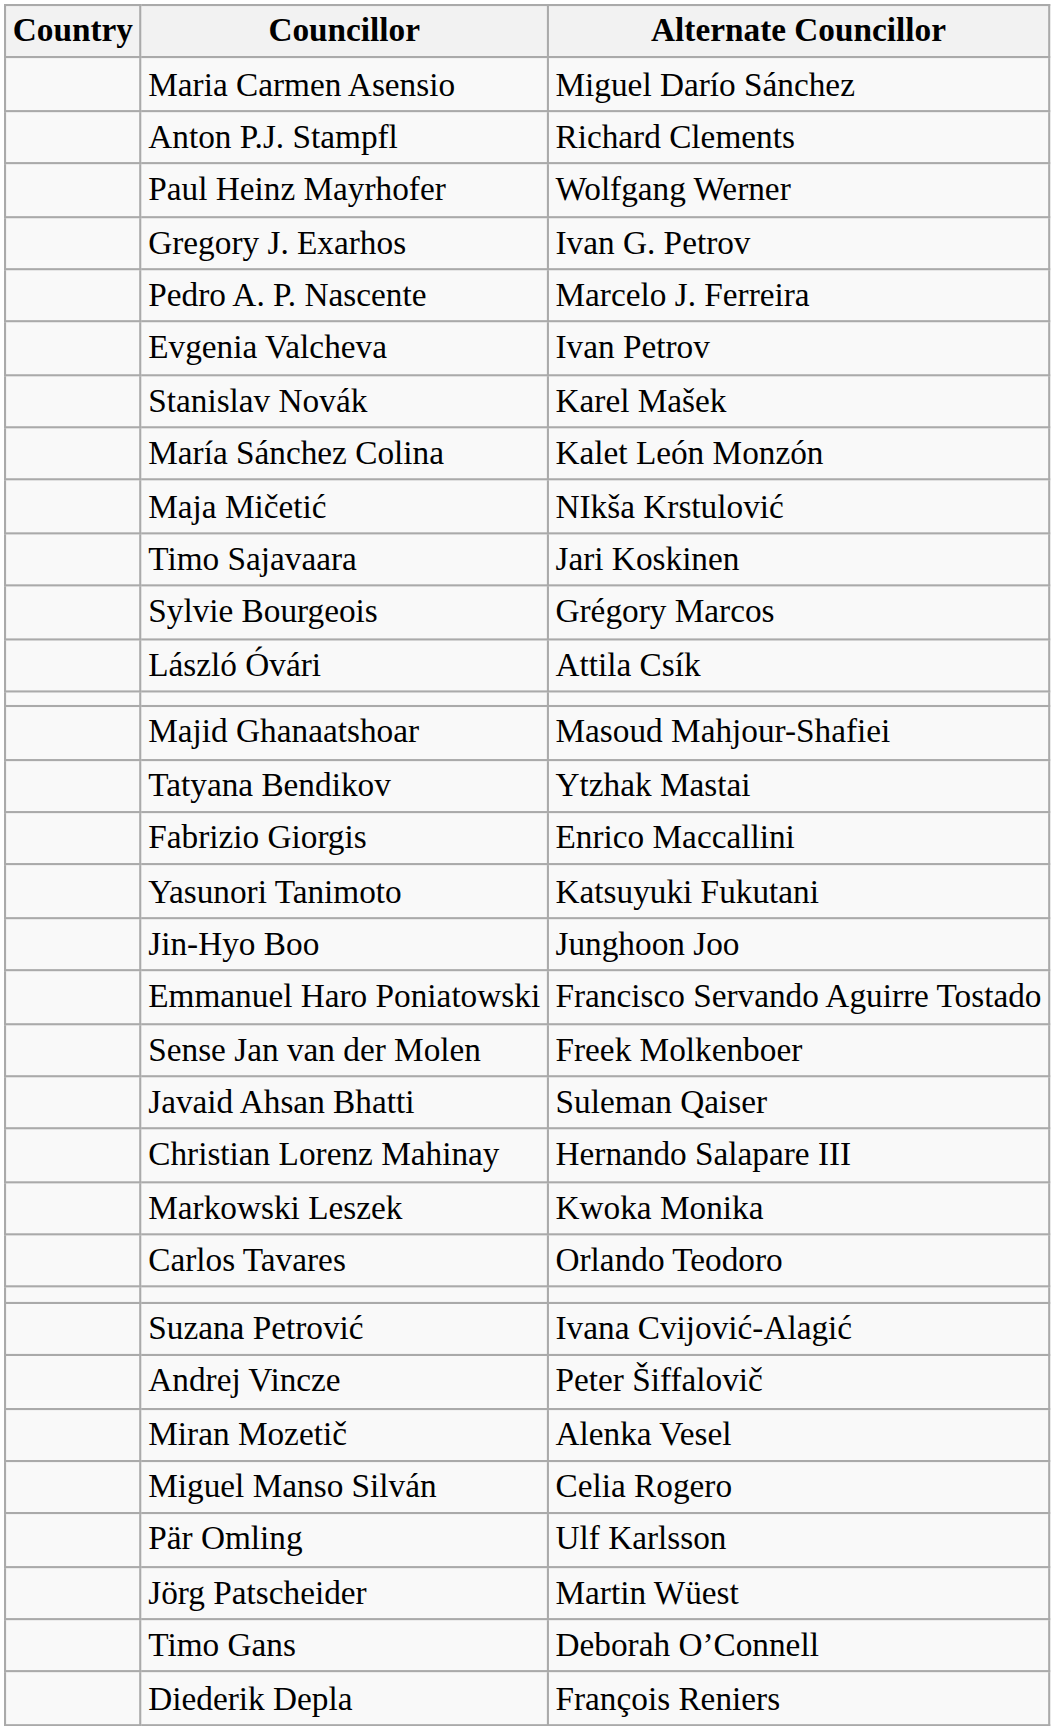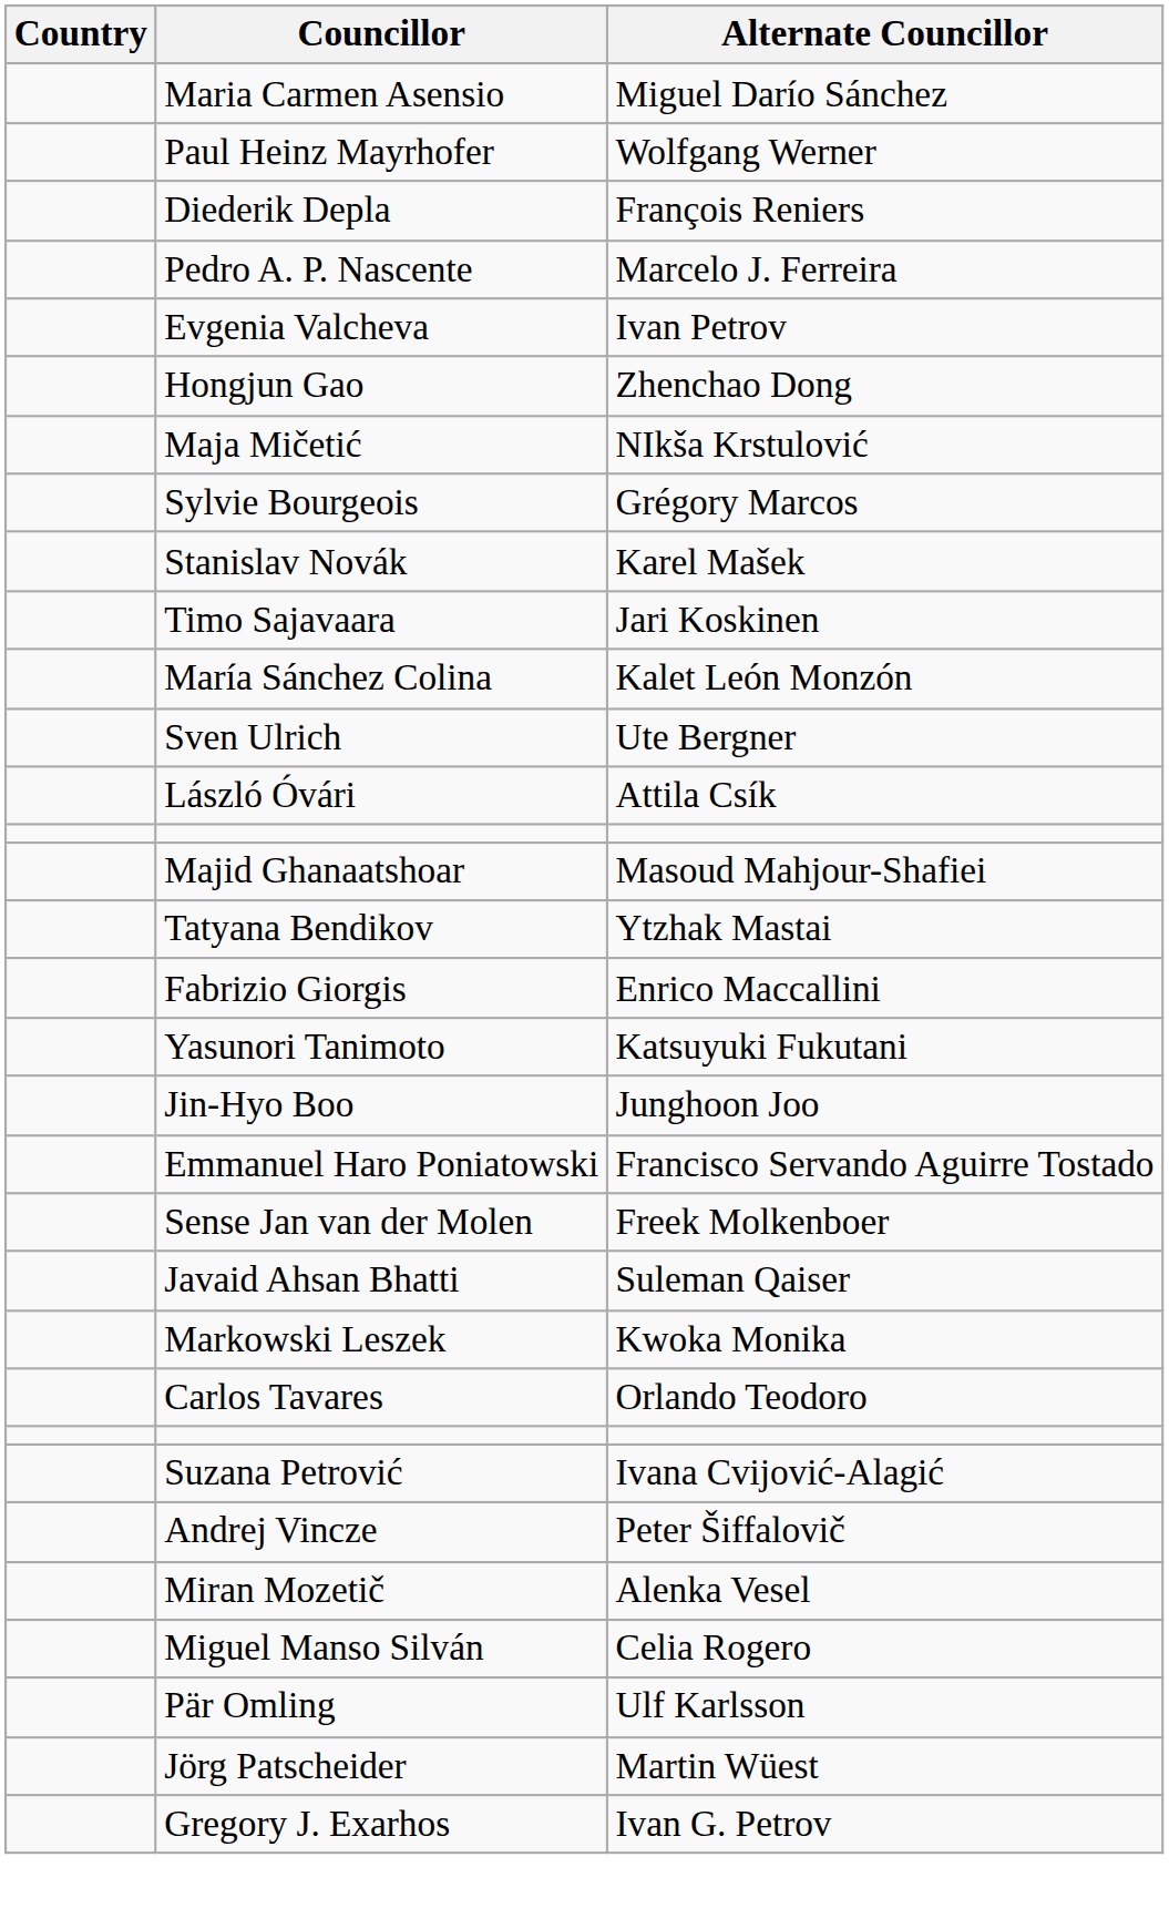- row: Anton P.J. Stampfl | Richard Clements
rows swapped: Diederik Depla <-> Gregory J. Exarhos
+ row: Hongjun Gao | Zhenchao Dong
rows swapped: Maja Mičetić <-> Stanislav Novák
rows swapped: María Sánchez Colina <-> Sylvie Bourgeois
+ row: Sven Ulrich | Ute Bergner
- row: Christian Lorenz Mahinay | Hernando Salapare III
- row: Timo Gans | Deborah O’Connell
